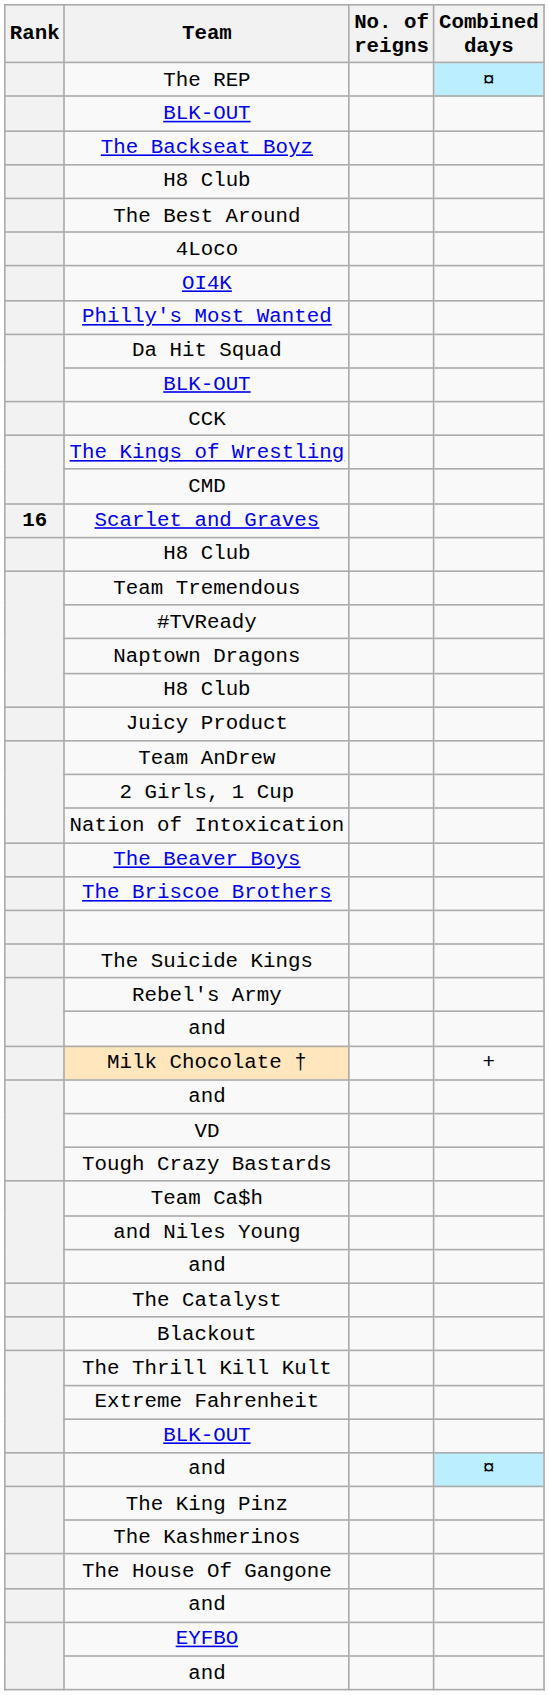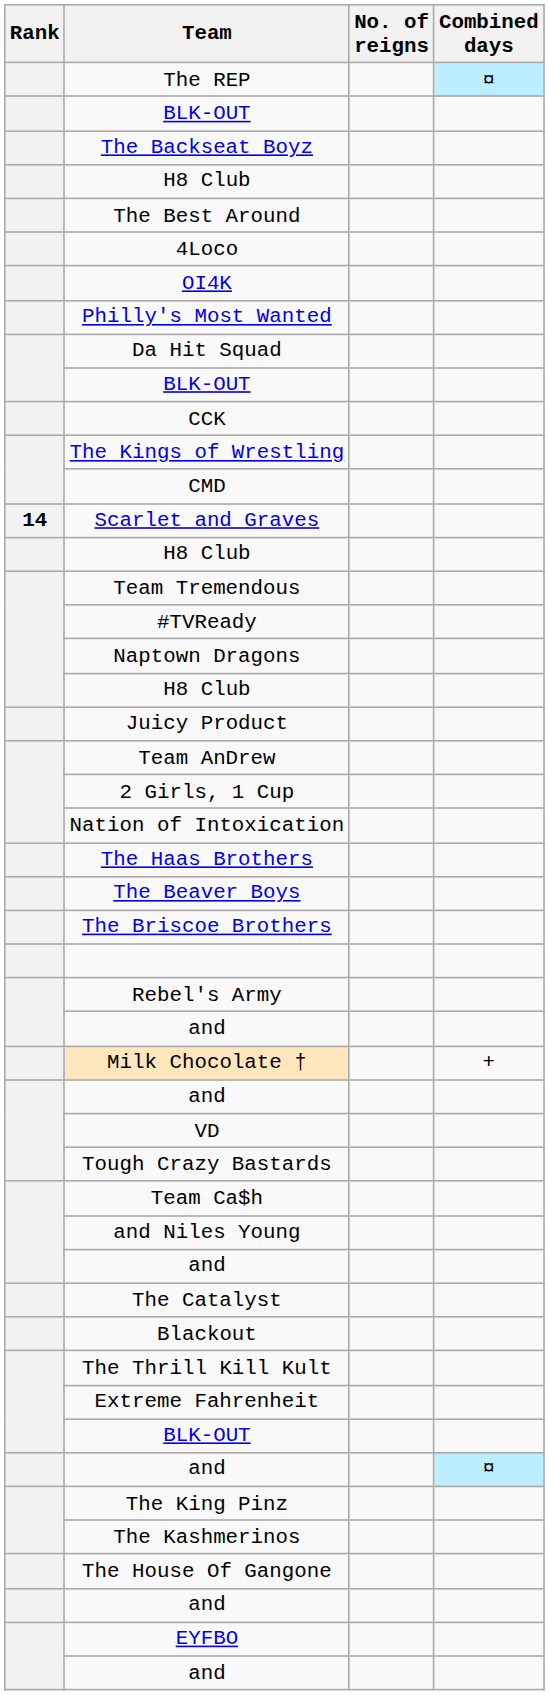Scarlet and Graves | Rank: 16 -> 14
+ row: The Haas Brothers
- row: The Suicide Kings
